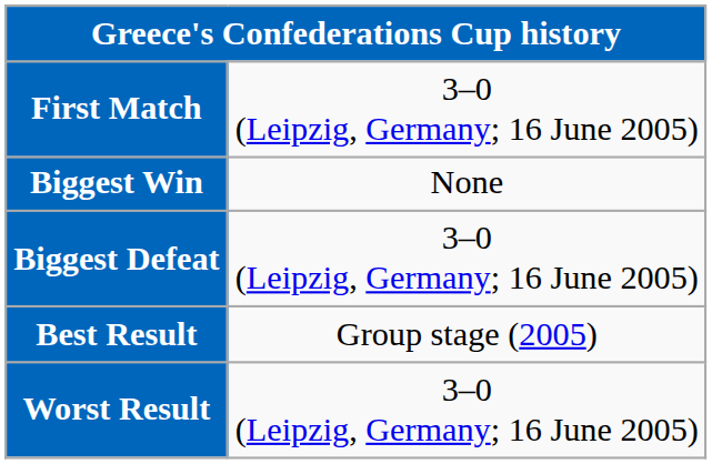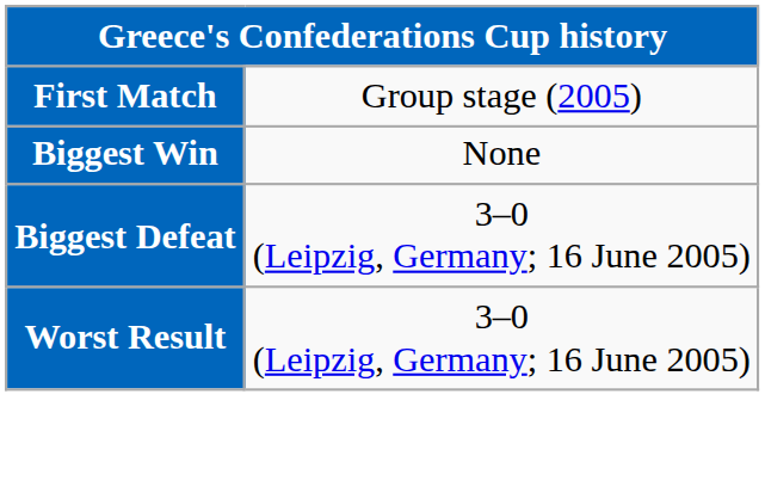First Match | column 2: 3–0 (Leipzig, Germany; 16 June 2005) -> Group stage (2005)
- row: Best Result | Group stage (2005)
